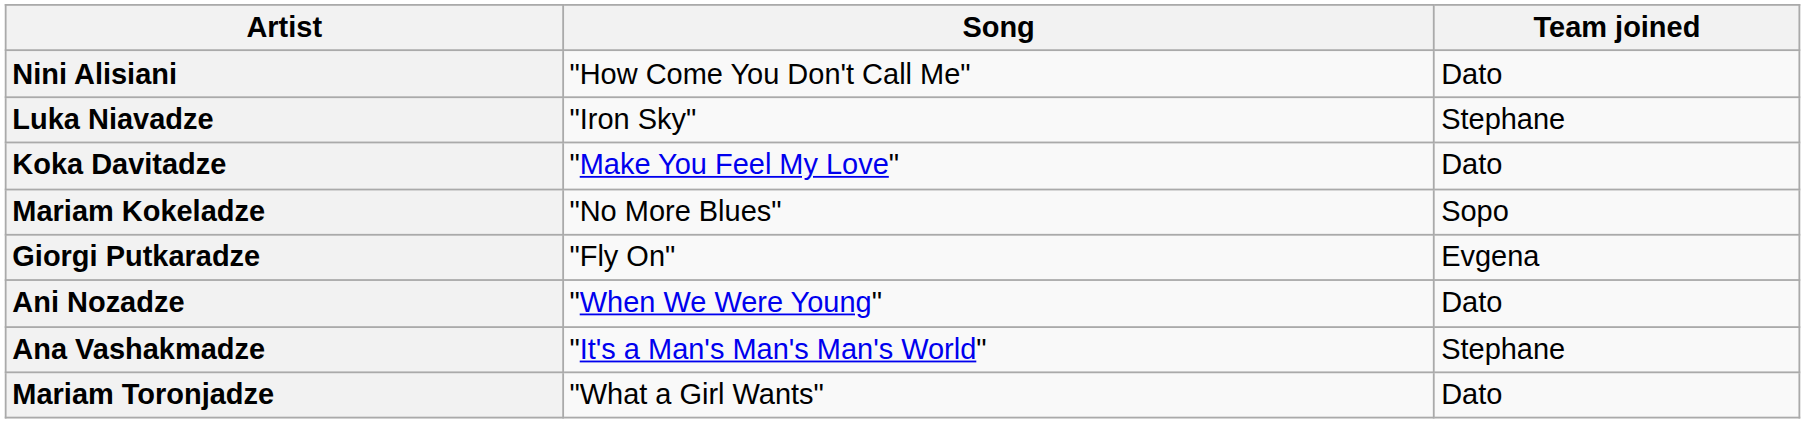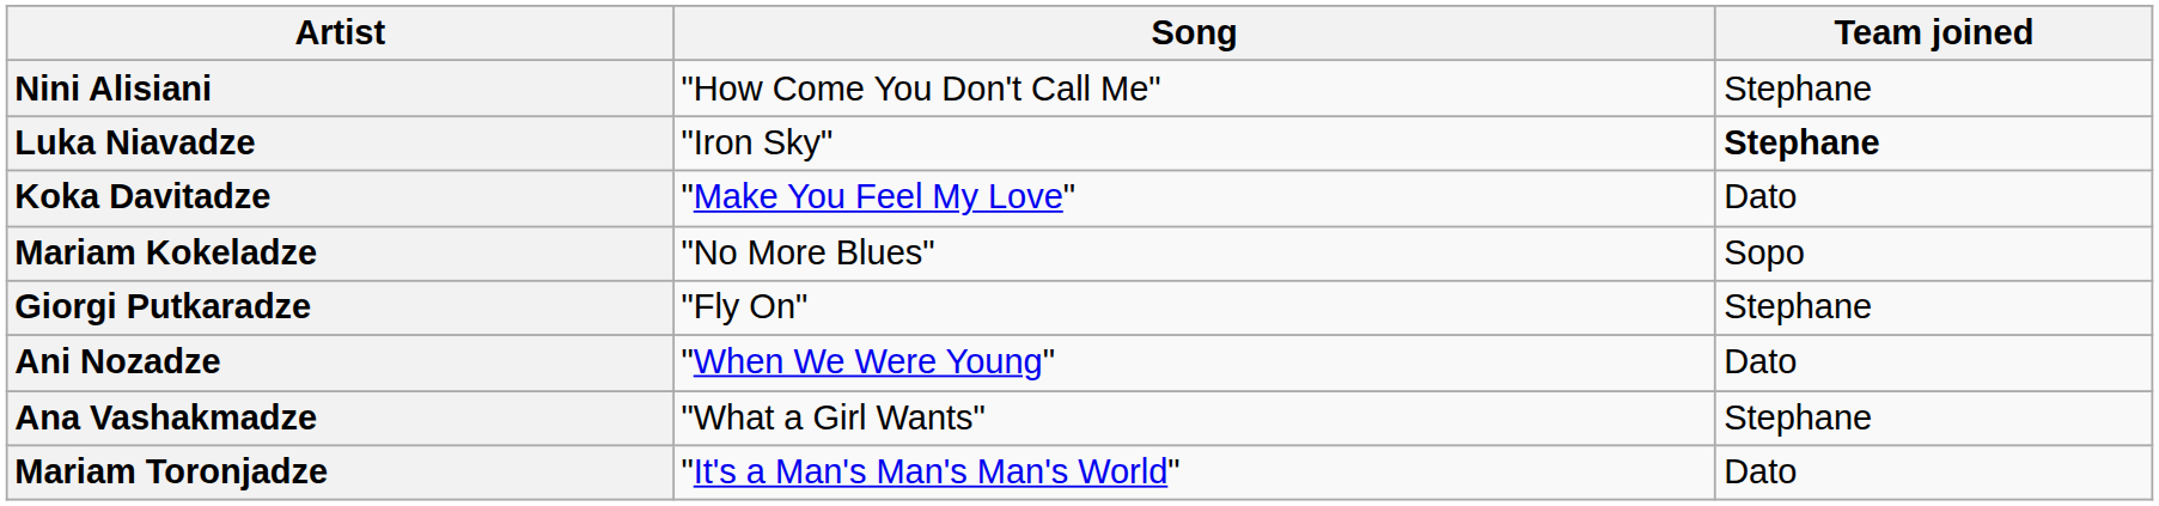Nini Alisiani | Team joined: Dato -> Stephane
Luka Niavadze | Team joined: normal -> bold
Giorgi Putkaradze | Team joined: Evgena -> Stephane
Ana Vashakmadze | Song: "It's a Man's Man's Man's World" -> "What a Girl Wants"
Mariam Toronjadze | Song: "What a Girl Wants" -> "It's a Man's Man's Man's World"
